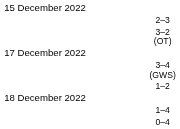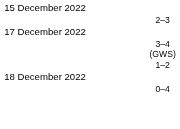- row: 3–2 (OT)
- row: 1–4
